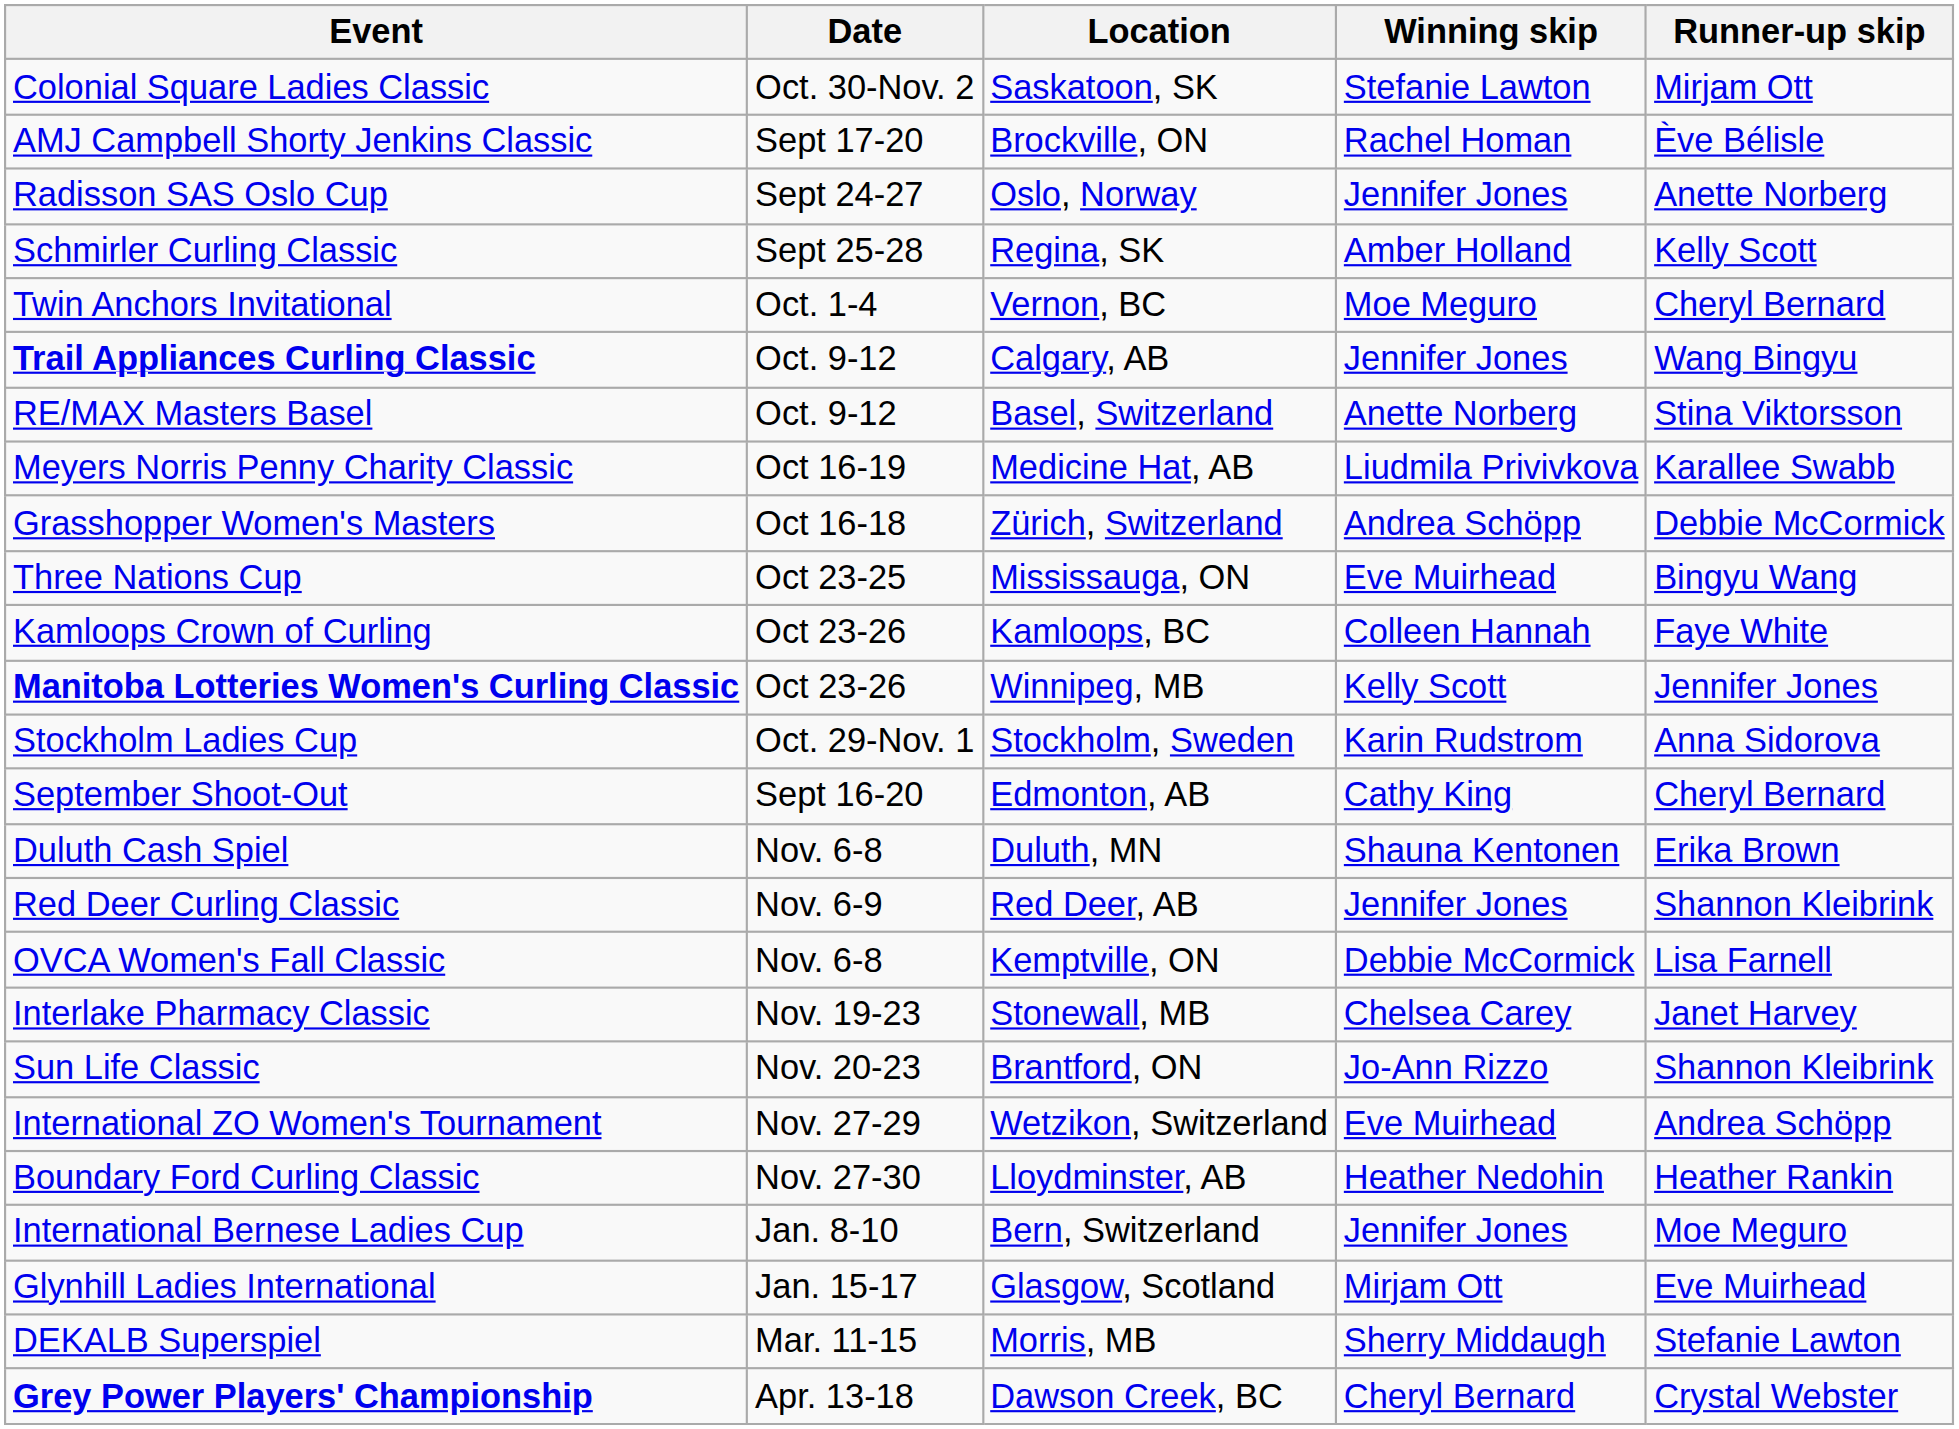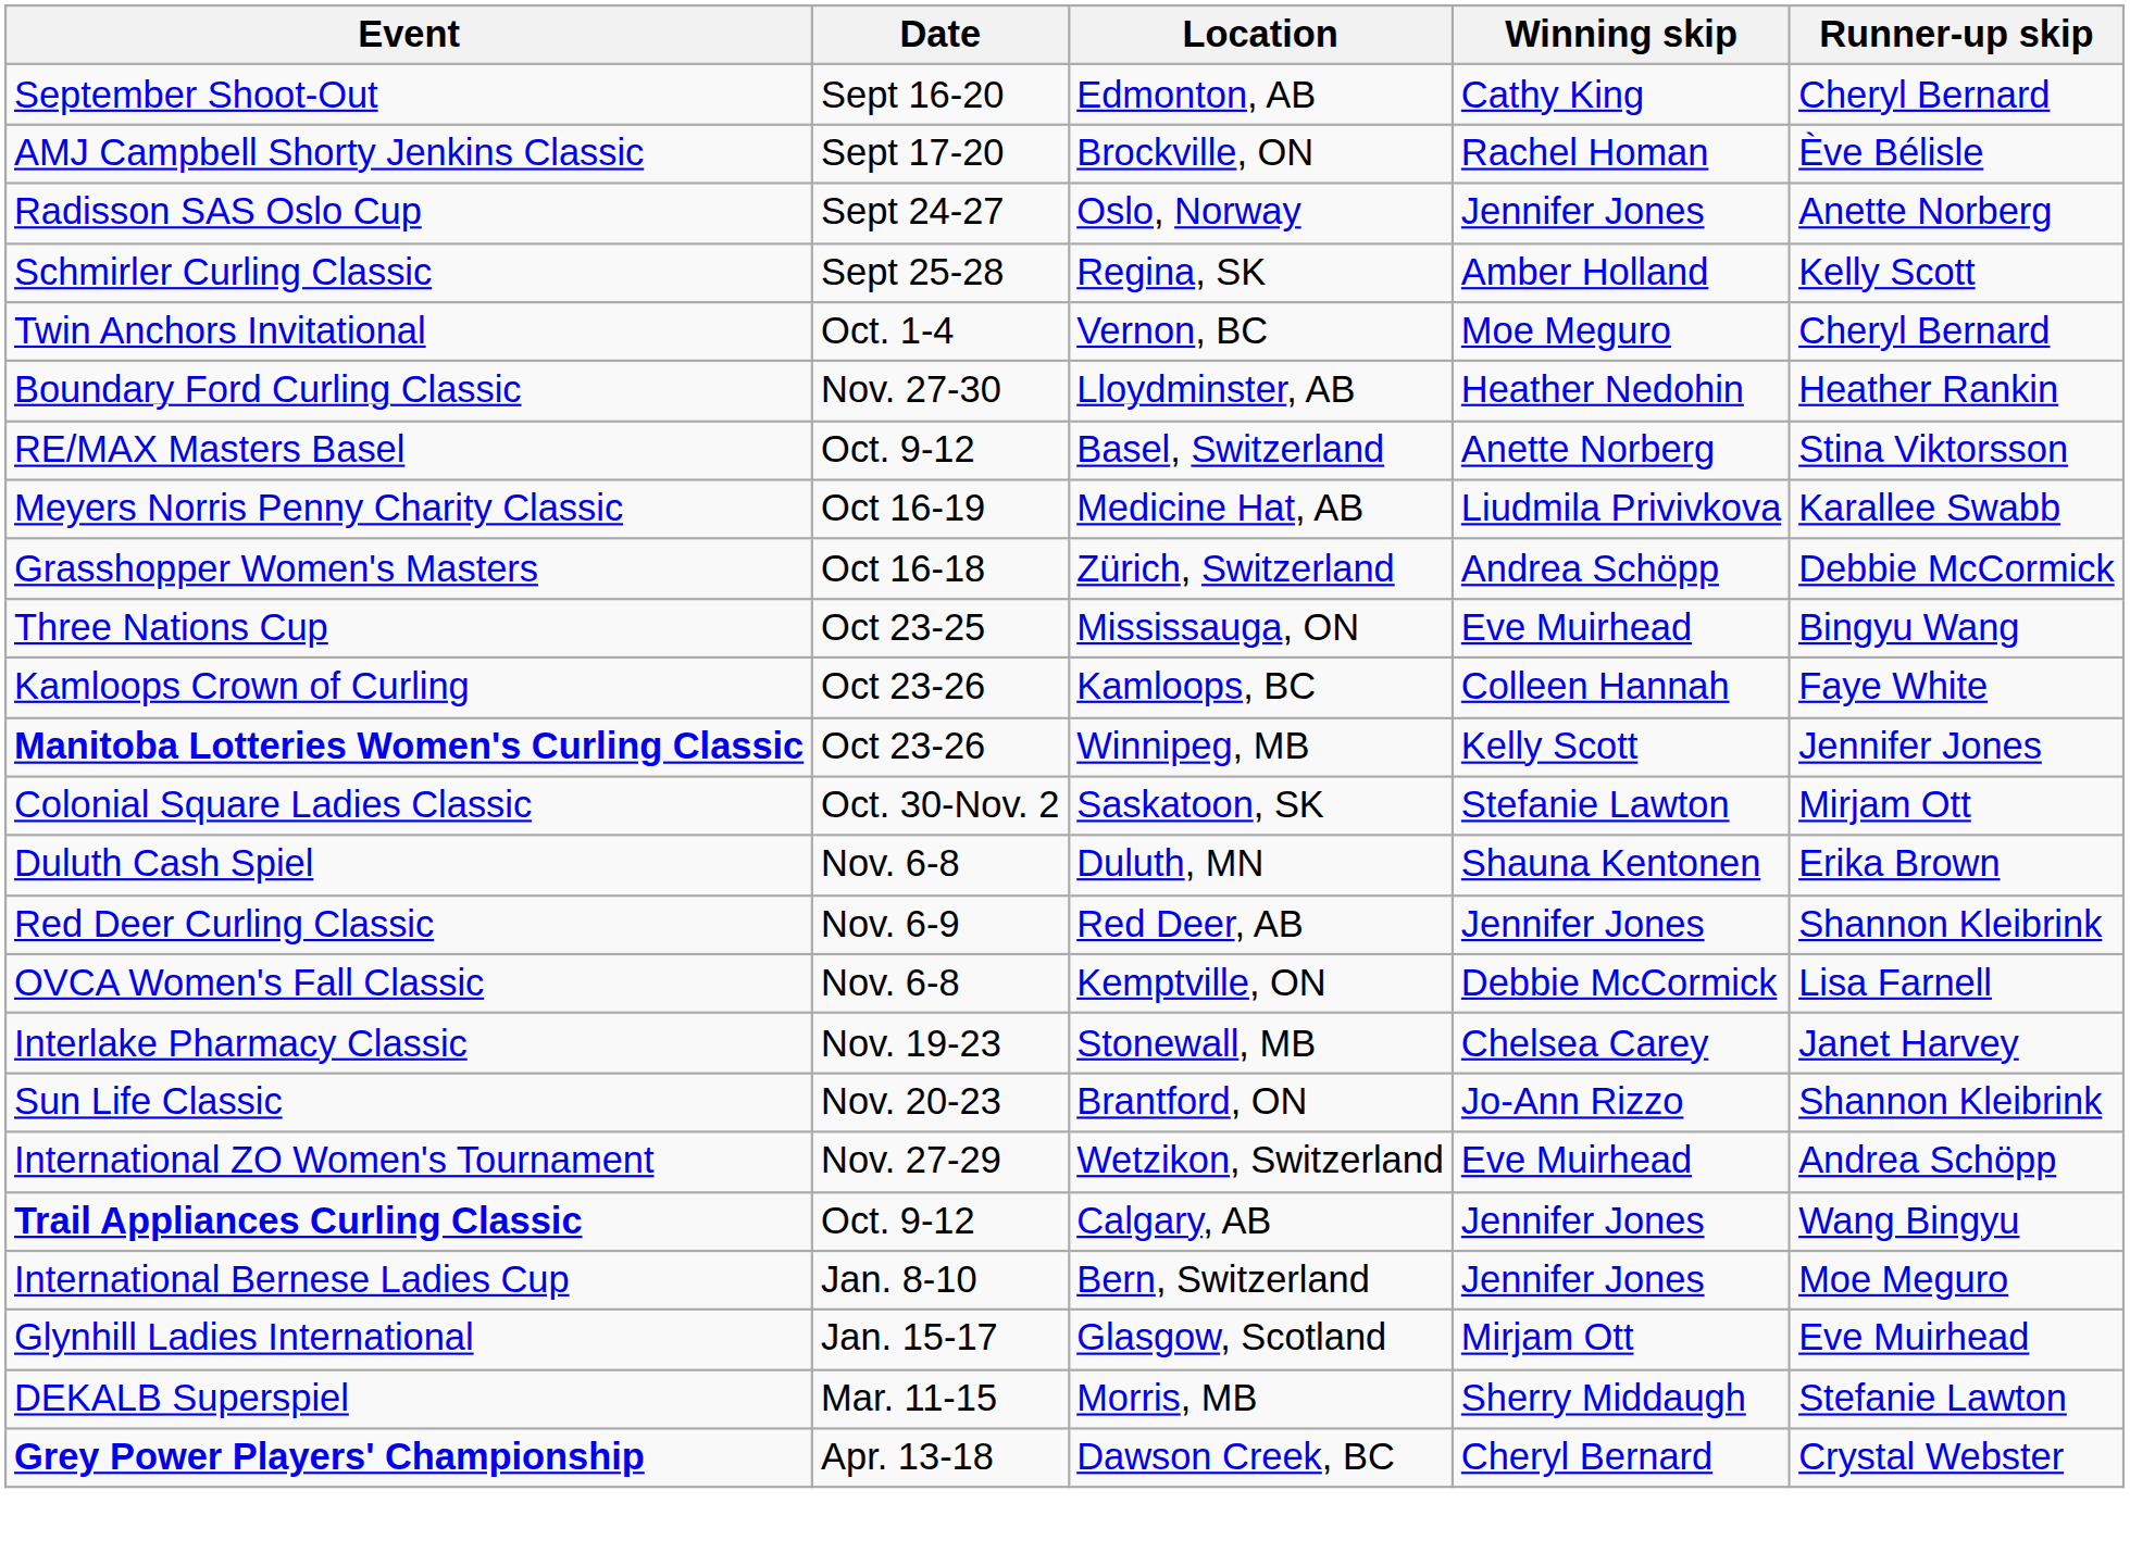rows swapped: September Shoot-Out <-> Colonial Square Ladies Classic
rows swapped: Trail Appliances Curling Classic <-> Boundary Ford Curling Classic
- row: Stockholm Ladies Cup | Oct. 29-Nov. 1 | Stockholm, Sweden | Karin Rudstrom | Anna Sidorova
